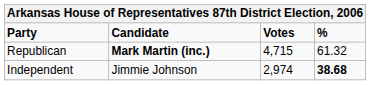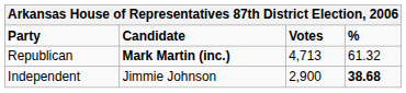Republican | Votes: 4,715 -> 4,713
Independent | Votes: 2,974 -> 2,900
